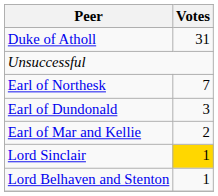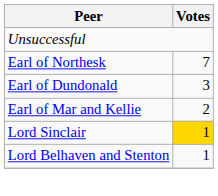- row: Duke of Atholl | 31
